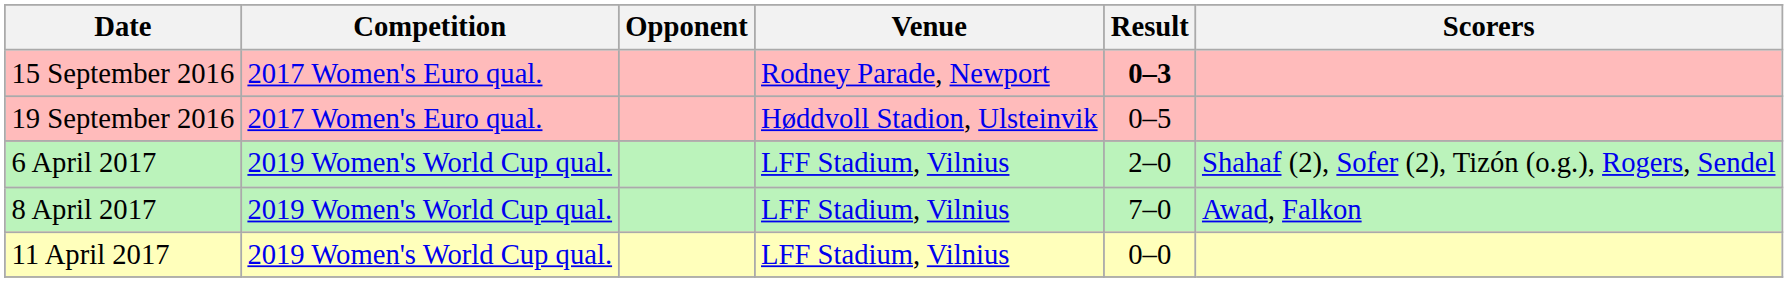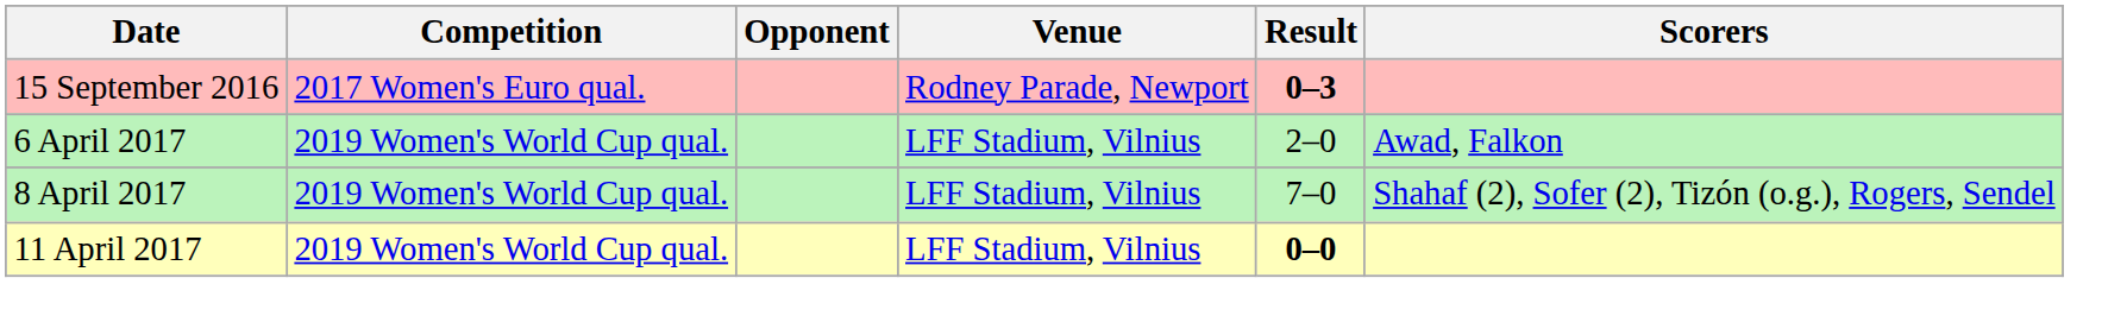- row: 19 September 2016 | 2017 Women's Euro qual. | Høddvoll Stadion, Ulsteinvik | 0–5
6 April 2017 | Scorers: Shahaf (2), Sofer (2), Tizón (o.g.), Rogers, Sendel -> Awad, Falkon
8 April 2017 | Scorers: Awad, Falkon -> Shahaf (2), Sofer (2), Tizón (o.g.), Rogers, Sendel
11 April 2017 | Result: normal -> bold
